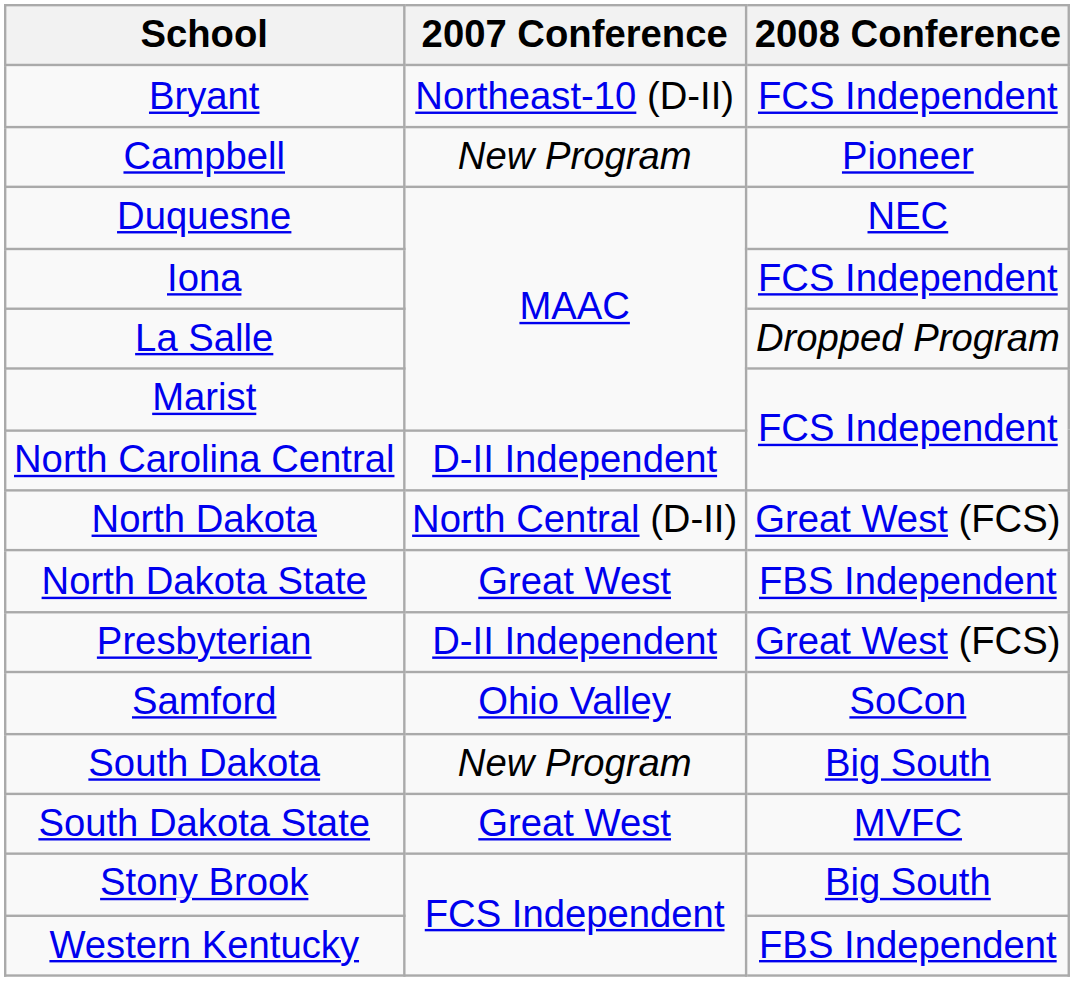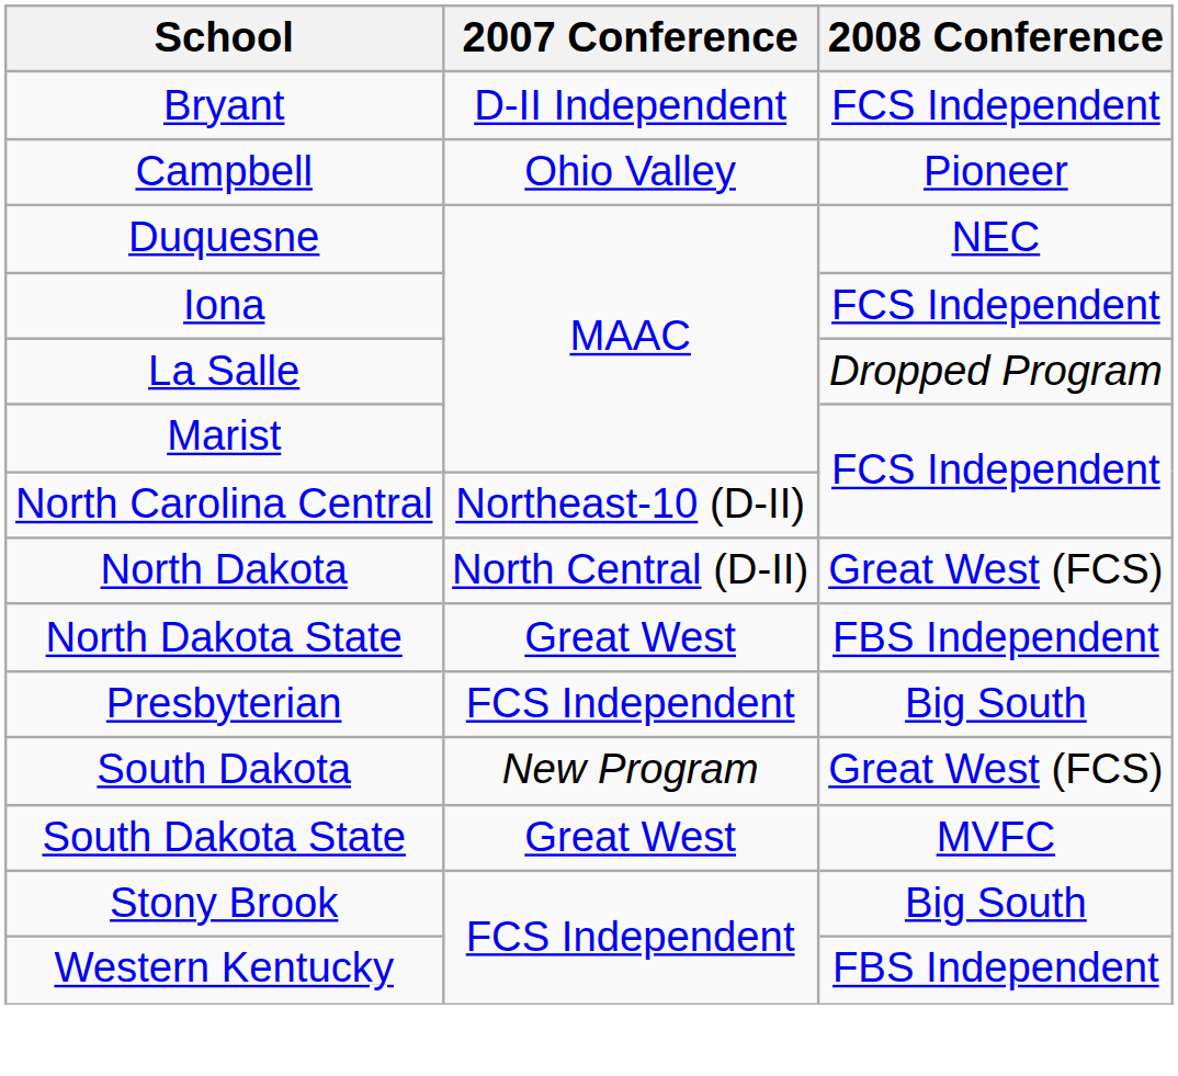Bryant | 2007 Conference: Northeast-10 (D-II) -> D-II Independent
Campbell | 2007 Conference: New Program -> Ohio Valley
North Carolina Central | 2007 Conference: D-II Independent -> Northeast-10 (D-II)
Presbyterian | 2007 Conference: D-II Independent -> FCS Independent
Presbyterian | 2008 Conference: Great West (FCS) -> Big South
- row: Samford | Ohio Valley | SoCon
South Dakota | 2008 Conference: Big South -> Great West (FCS)
